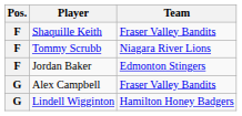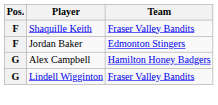- row: F | Tommy Scrubb | Niagara River Lions
Alex Campbell | Team: Fraser Valley Bandits -> Hamilton Honey Badgers
Lindell Wigginton | Team: Hamilton Honey Badgers -> Fraser Valley Bandits
